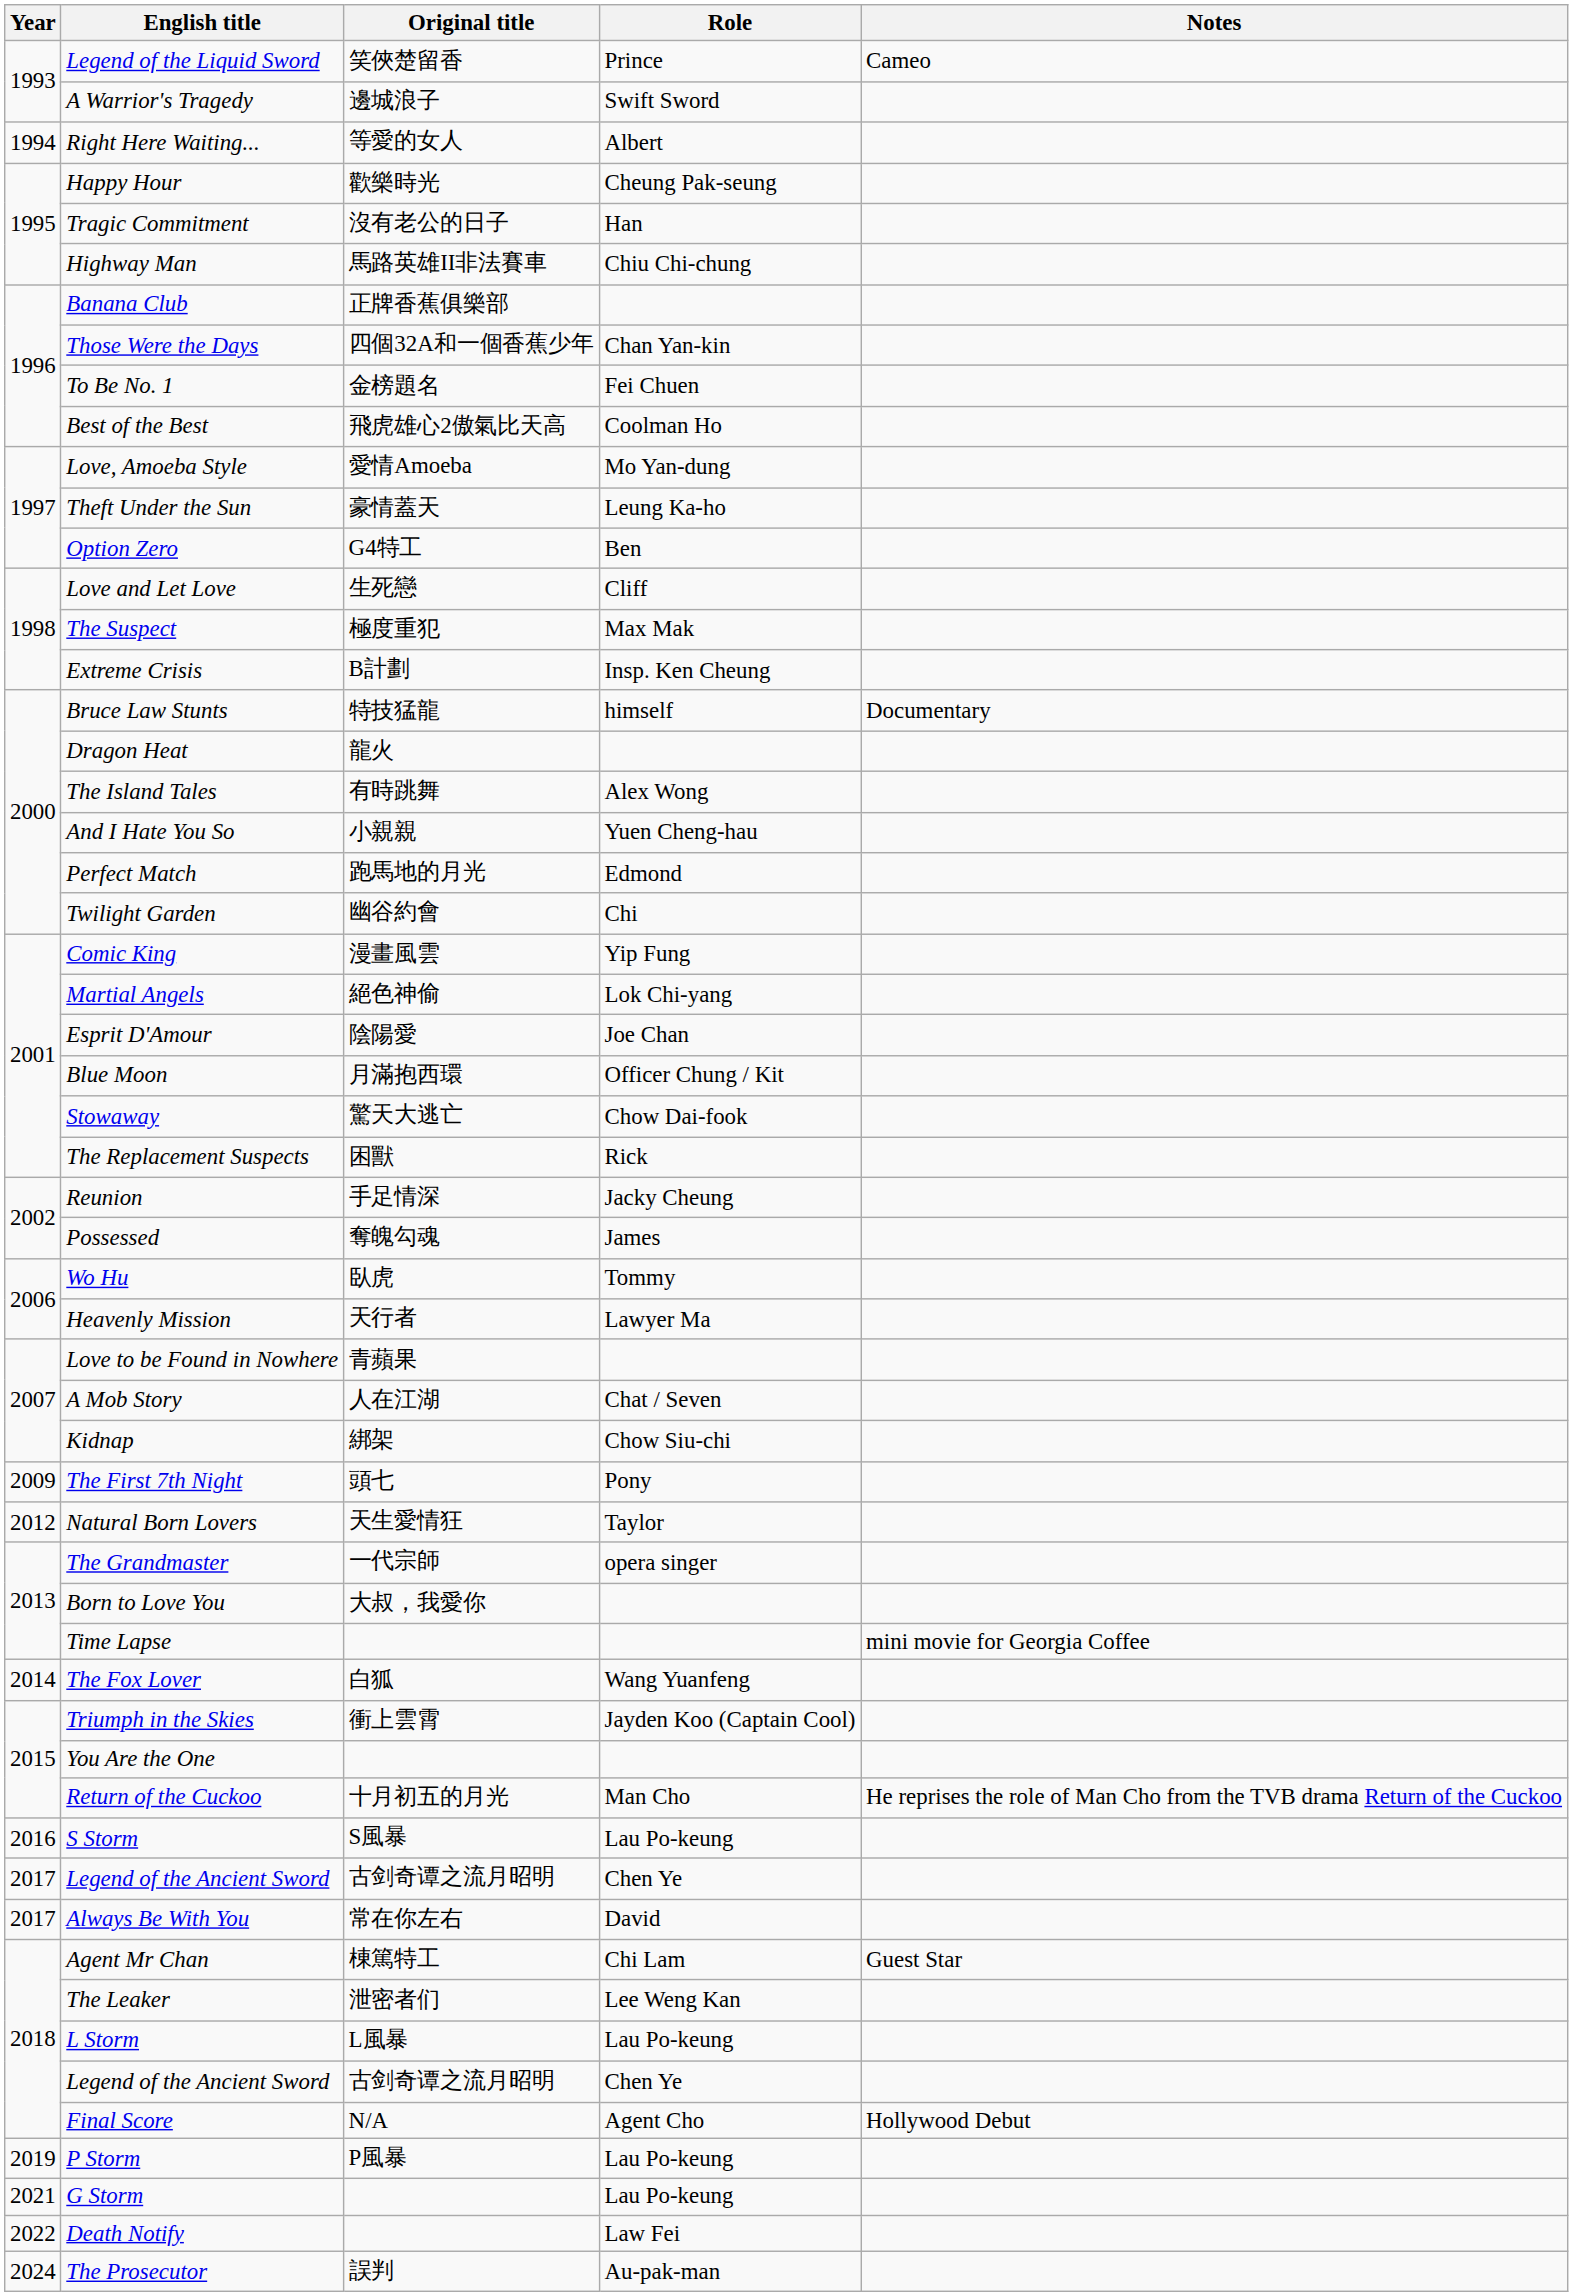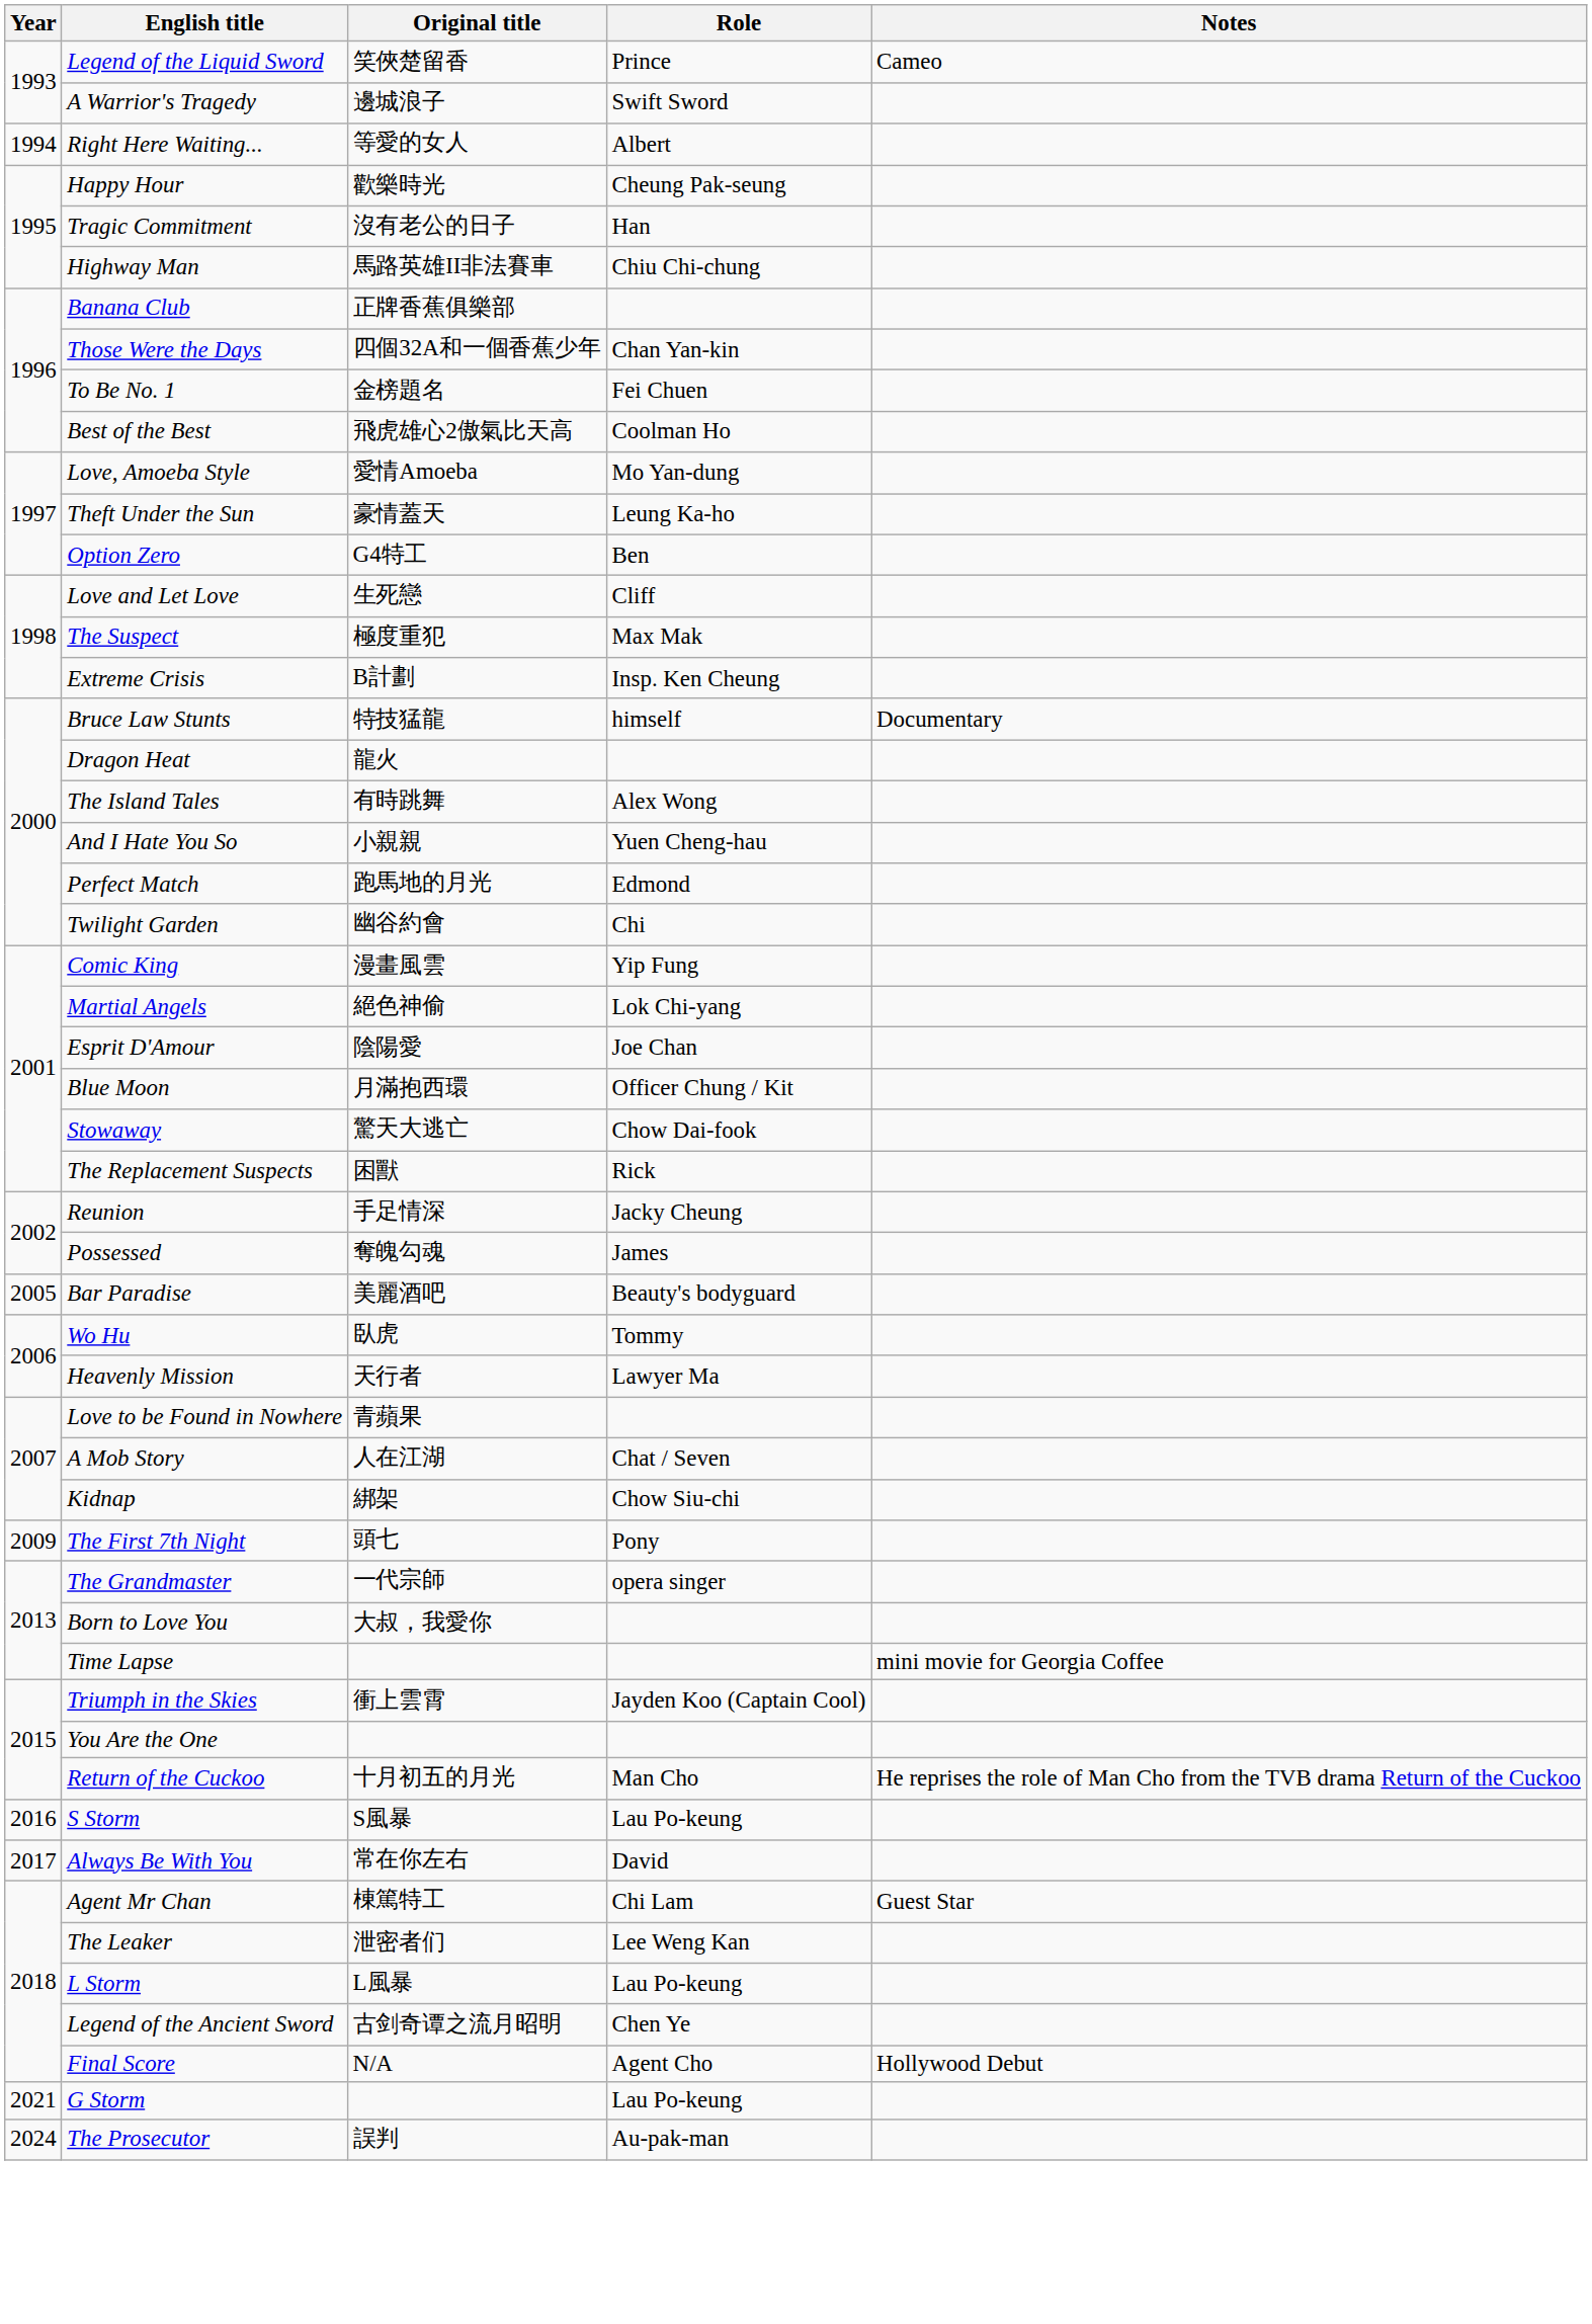+ row: 2005 | Bar Paradise | 美麗酒吧 | Beauty's bodyguard
- row: 2012 | Natural Born Lovers | 天生愛情狂 | Taylor
- row: 2014 | The Fox Lover | 白狐 | Wang Yuanfeng
- row: 2017 | Legend of the Ancient Sword | 古剑奇谭之流月昭明 | Chen Ye
- row: 2019 | P Storm | P風暴 | Lau Po-keung
- row: 2022 | Death Notify | Law Fei
